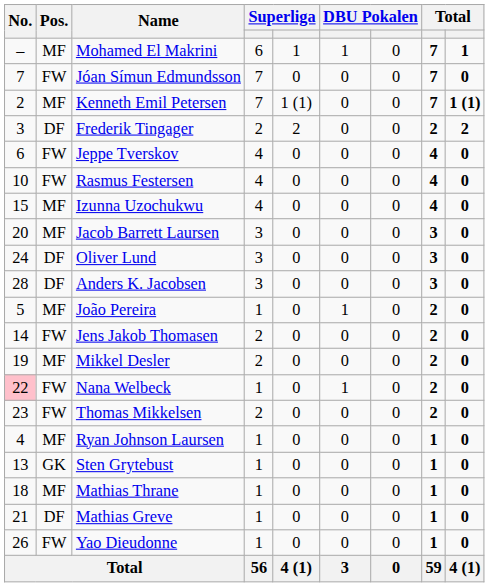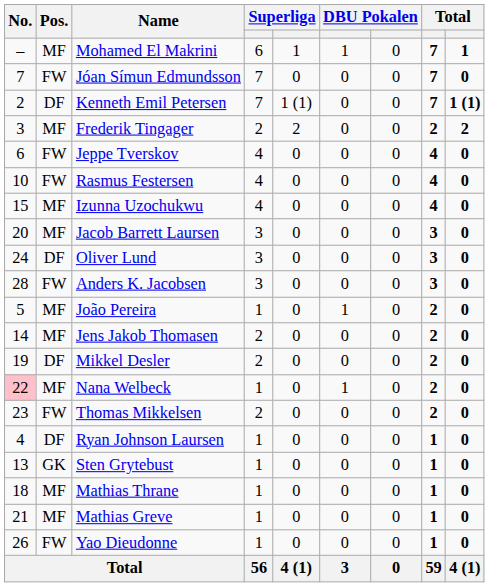Kenneth Emil Petersen | Pos.: MF -> DF
Frederik Tingager | Pos.: DF -> MF
Anders K. Jacobsen | Pos.: DF -> FW
Jens Jakob Thomasen | Pos.: FW -> MF
Mikkel Desler | Pos.: MF -> DF
Nana Welbeck | Pos.: FW -> MF
Ryan Johnson Laursen | Pos.: MF -> DF
Mathias Greve | Pos.: DF -> MF
